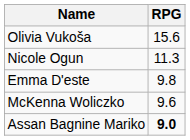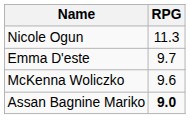- row: Olivia Vukoša | 15.6
Emma D'este | RPG: 9.8 -> 9.7
